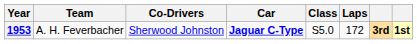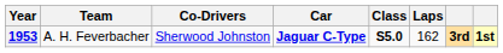1953 | Class: normal -> bold
1953 | Laps: 172 -> 162
